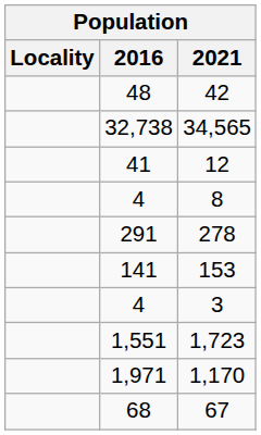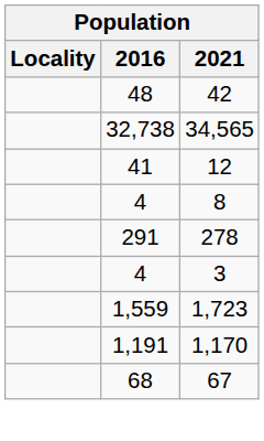- row: 141 | 153
1,723 | 2016: 1,551 -> 1,559
1,170 | 2016: 1,971 -> 1,191
